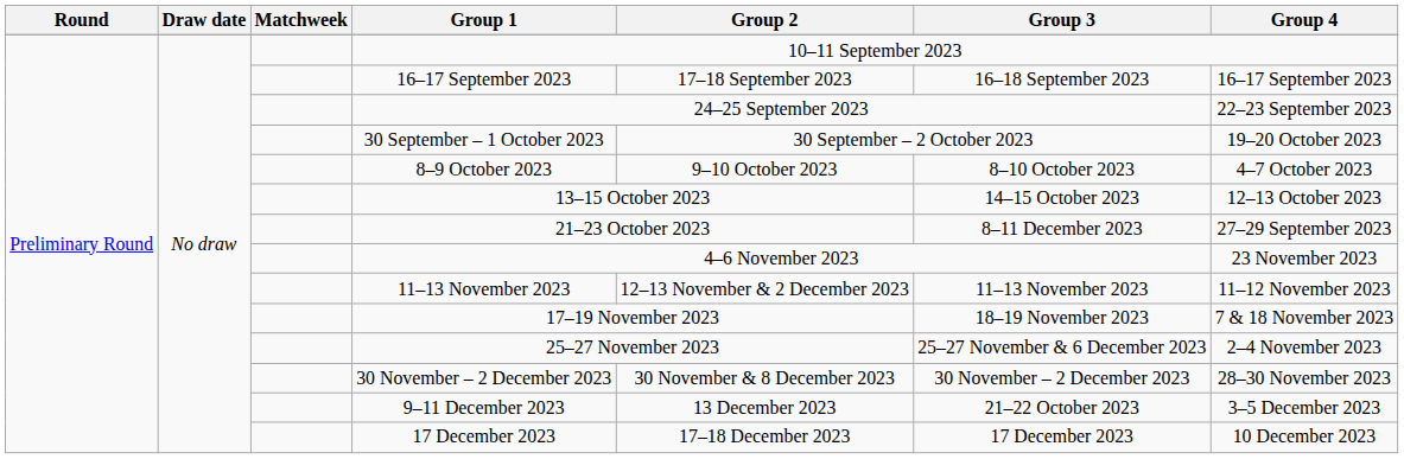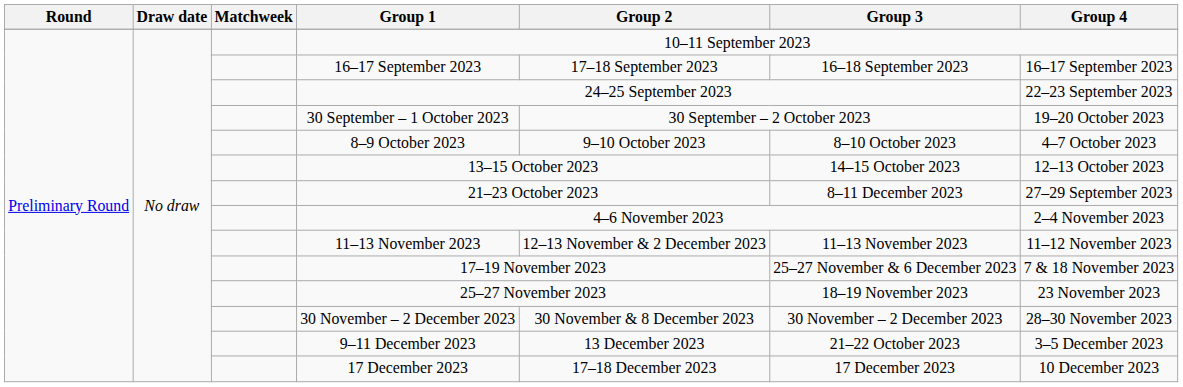4–6 November 2023 | Group 4: 23 November 2023 -> 2–4 November 2023
17–19 November 2023 | Group 3: 18–19 November 2023 -> 25–27 November & 6 December 2023
25–27 November 2023 | Group 3: 25–27 November & 6 December 2023 -> 18–19 November 2023
25–27 November 2023 | Group 4: 2–4 November 2023 -> 23 November 2023
